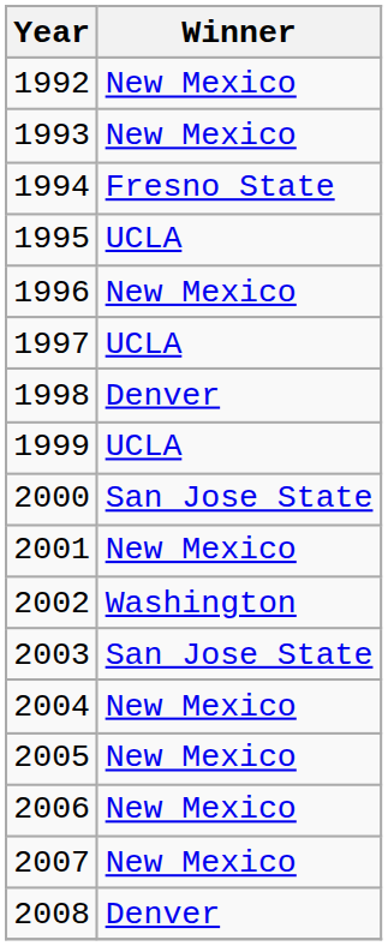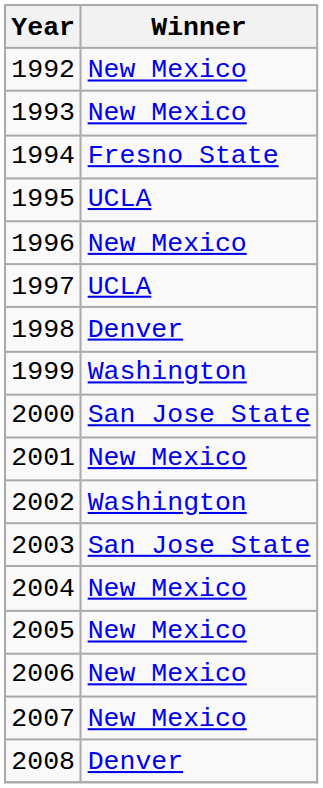1999 | Winner: UCLA -> Washington
